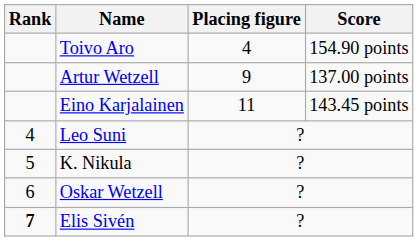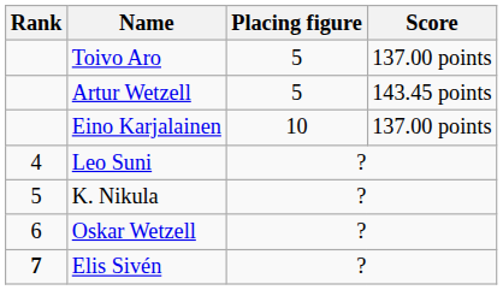Toivo Aro | Placing figure: 4 -> 5
Toivo Aro | Score: 154.90 points -> 137.00 points
Artur Wetzell | Placing figure: 9 -> 5
Artur Wetzell | Score: 137.00 points -> 143.45 points
Eino Karjalainen | Placing figure: 11 -> 10
Eino Karjalainen | Score: 143.45 points -> 137.00 points
